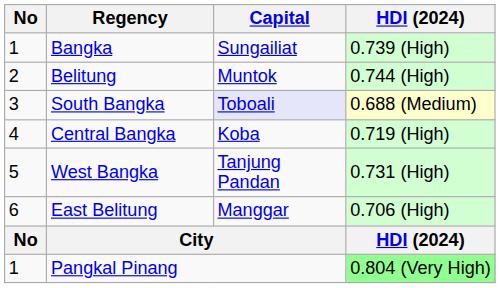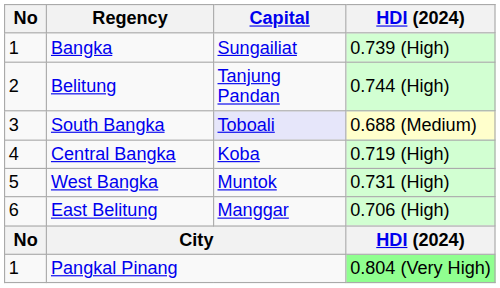Belitung | Capital: Muntok -> Tanjung Pandan
West Bangka | Capital: Tanjung Pandan -> Muntok
